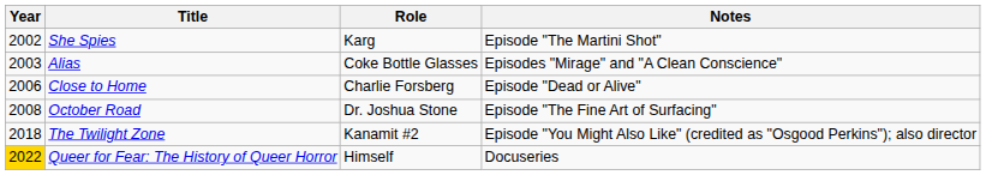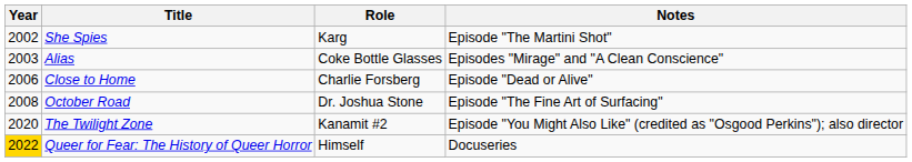The Twilight Zone | Year: 2018 -> 2020
